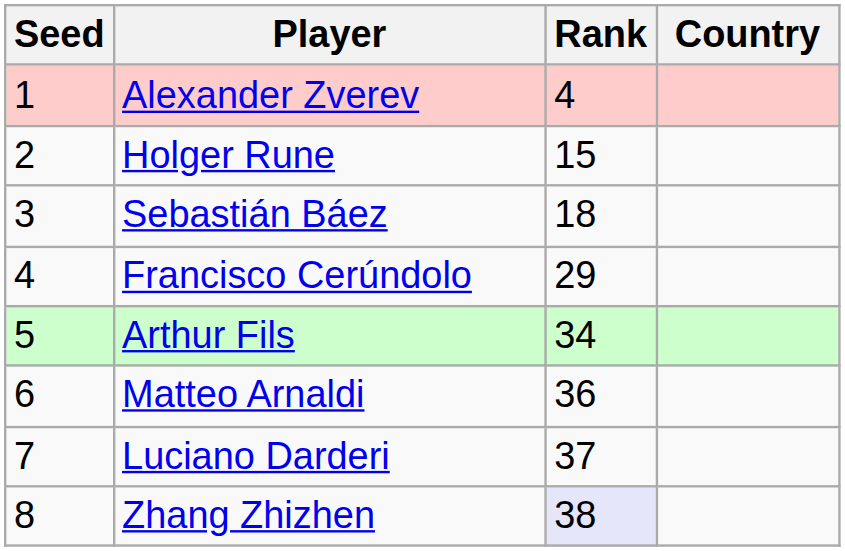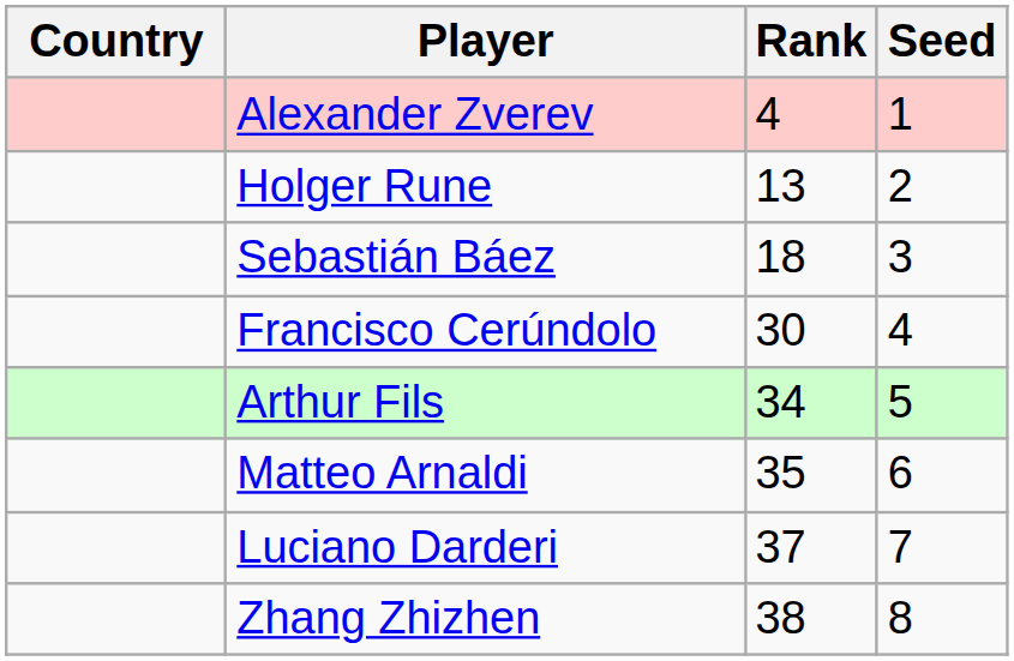columns swapped: Country <-> Seed
Holger Rune | Rank: 15 -> 13
Francisco Cerúndolo | Rank: 29 -> 30
Matteo Arnaldi | Rank: 36 -> 35
Zhang Zhizhen | Rank: lavender background -> no background
